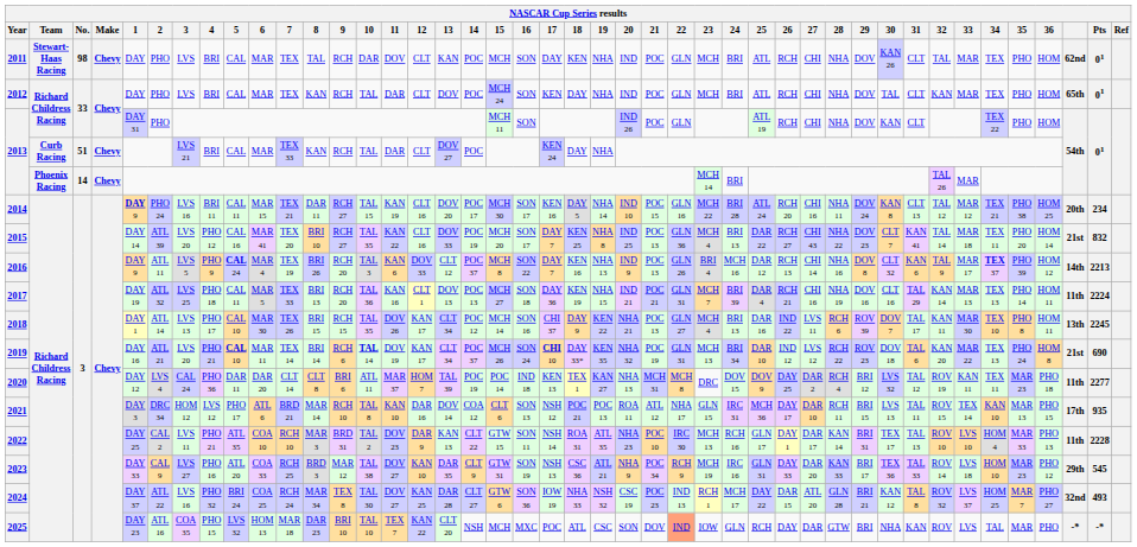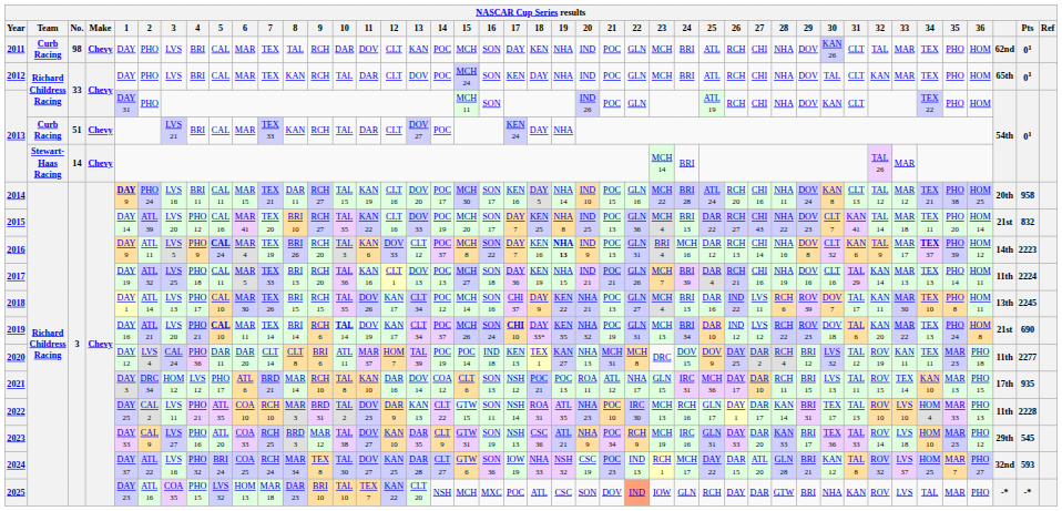2011 | Team: Stewart-Haas Racing -> Curb Racing
2013 / 14 | Team: Phoenix Racing -> Stewart-Haas Racing
2014 | Pts: 234 -> 958
2016 | 19: normal -> bold
2016 | 22: GLN 26 -> GLN 31
2016 | Pts: 2213 -> 2223
2017 | 22: GLN 31 -> GLN 26
2024 | Pts: 493 -> 593
